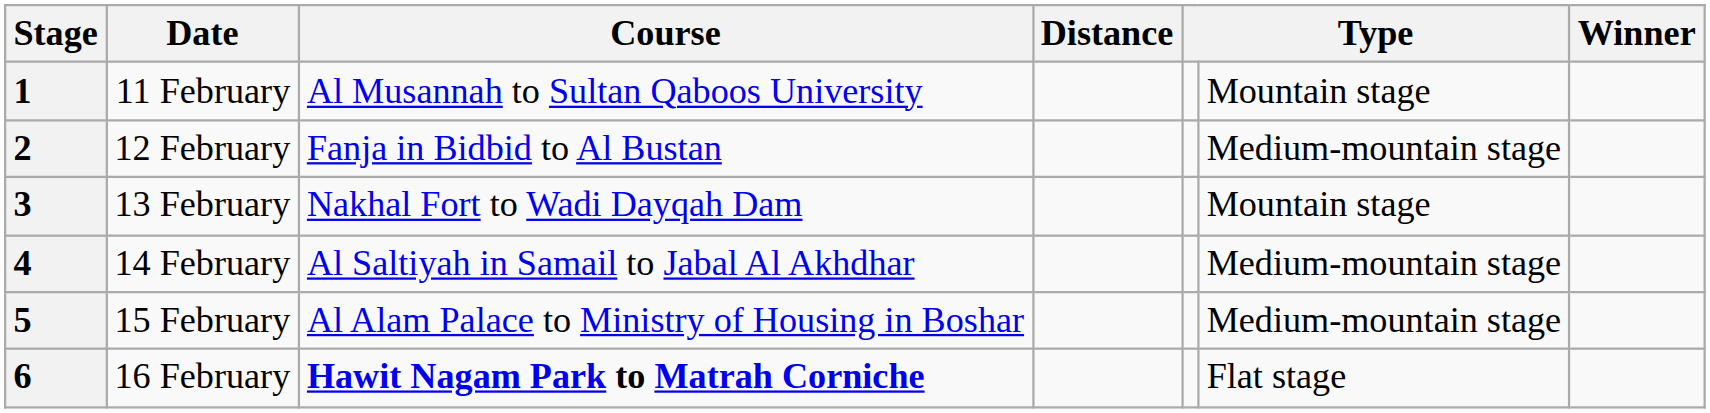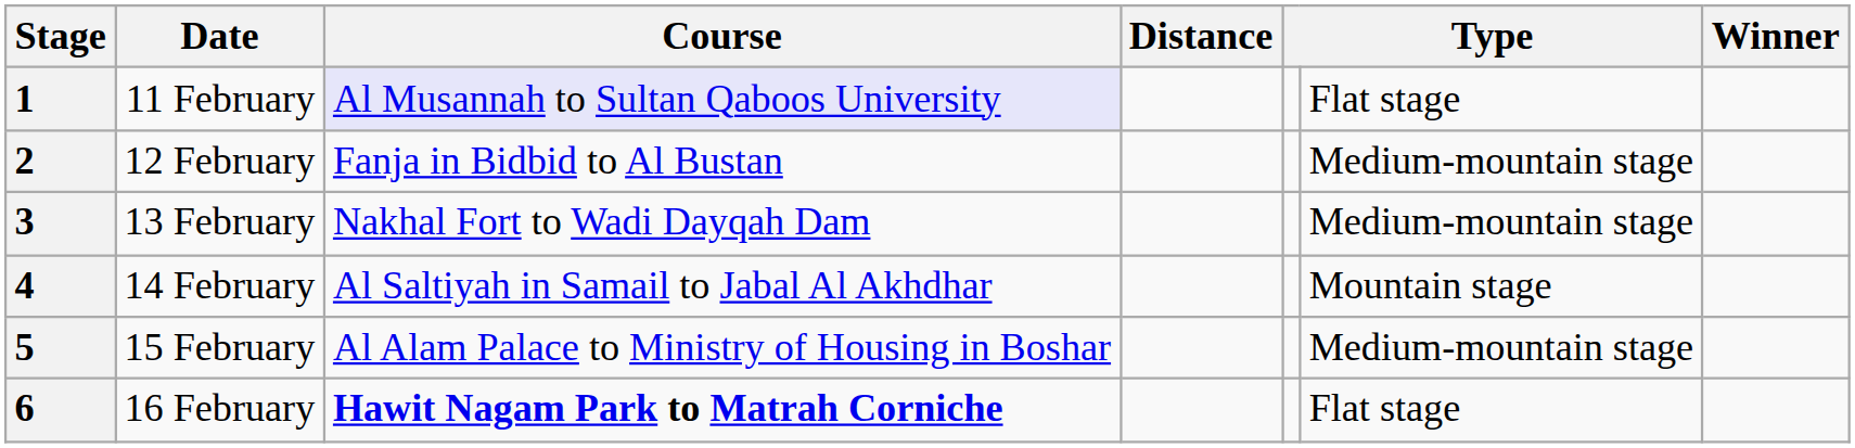1 | Course: no background -> lavender background
1 | column 6: Mountain stage -> Flat stage
3 | column 6: Mountain stage -> Medium-mountain stage
4 | column 6: Medium-mountain stage -> Mountain stage
